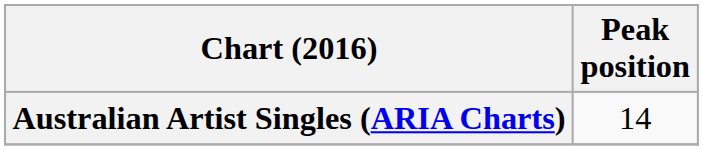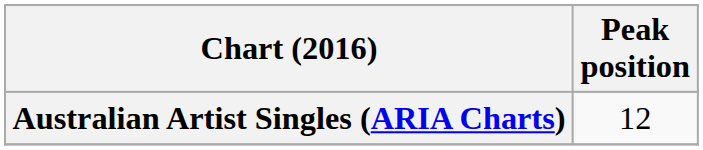Australian Artist Singles (ARIA Charts) | Peak position: 14 -> 12
